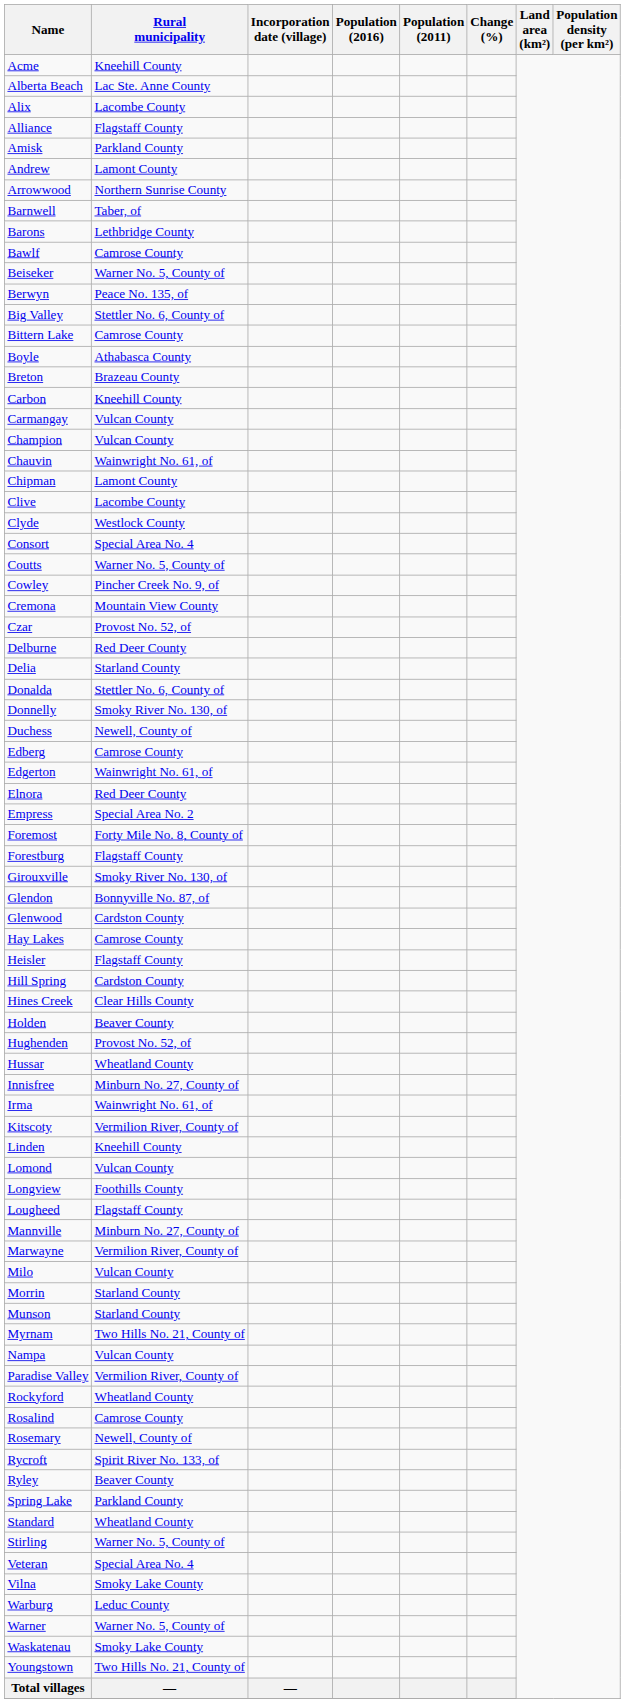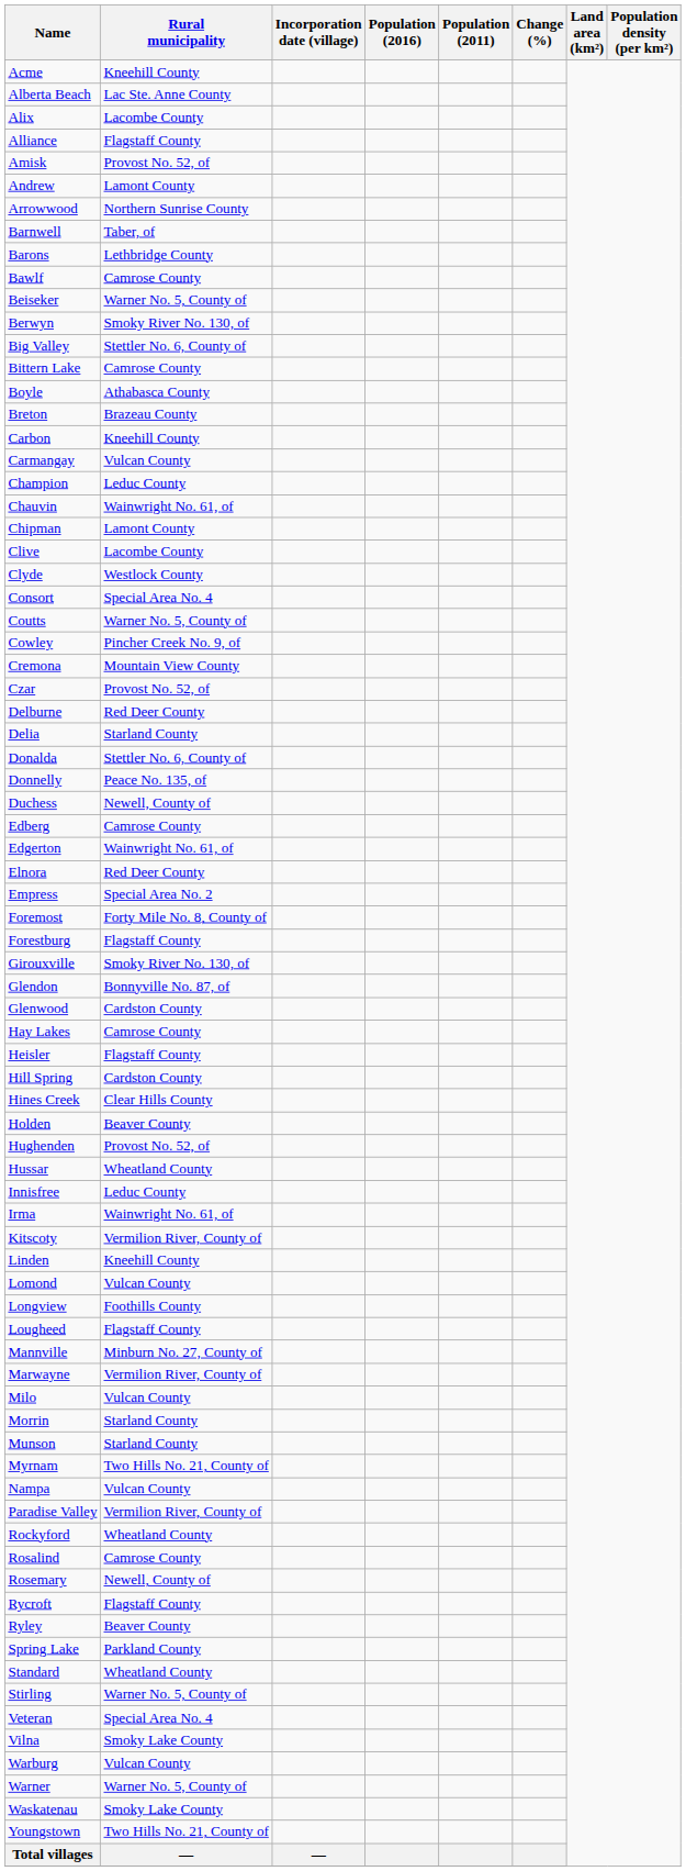Amisk | Rural municipality: Parkland County -> Provost No. 52, of
Berwyn | Rural municipality: Peace No. 135, of -> Smoky River No. 130, of
Champion | Rural municipality: Vulcan County -> Leduc County
Donnelly | Rural municipality: Smoky River No. 130, of -> Peace No. 135, of
Innisfree | Rural municipality: Minburn No. 27, County of -> Leduc County
Rycroft | Rural municipality: Spirit River No. 133, of -> Flagstaff County
Warburg | Rural municipality: Leduc County -> Vulcan County
